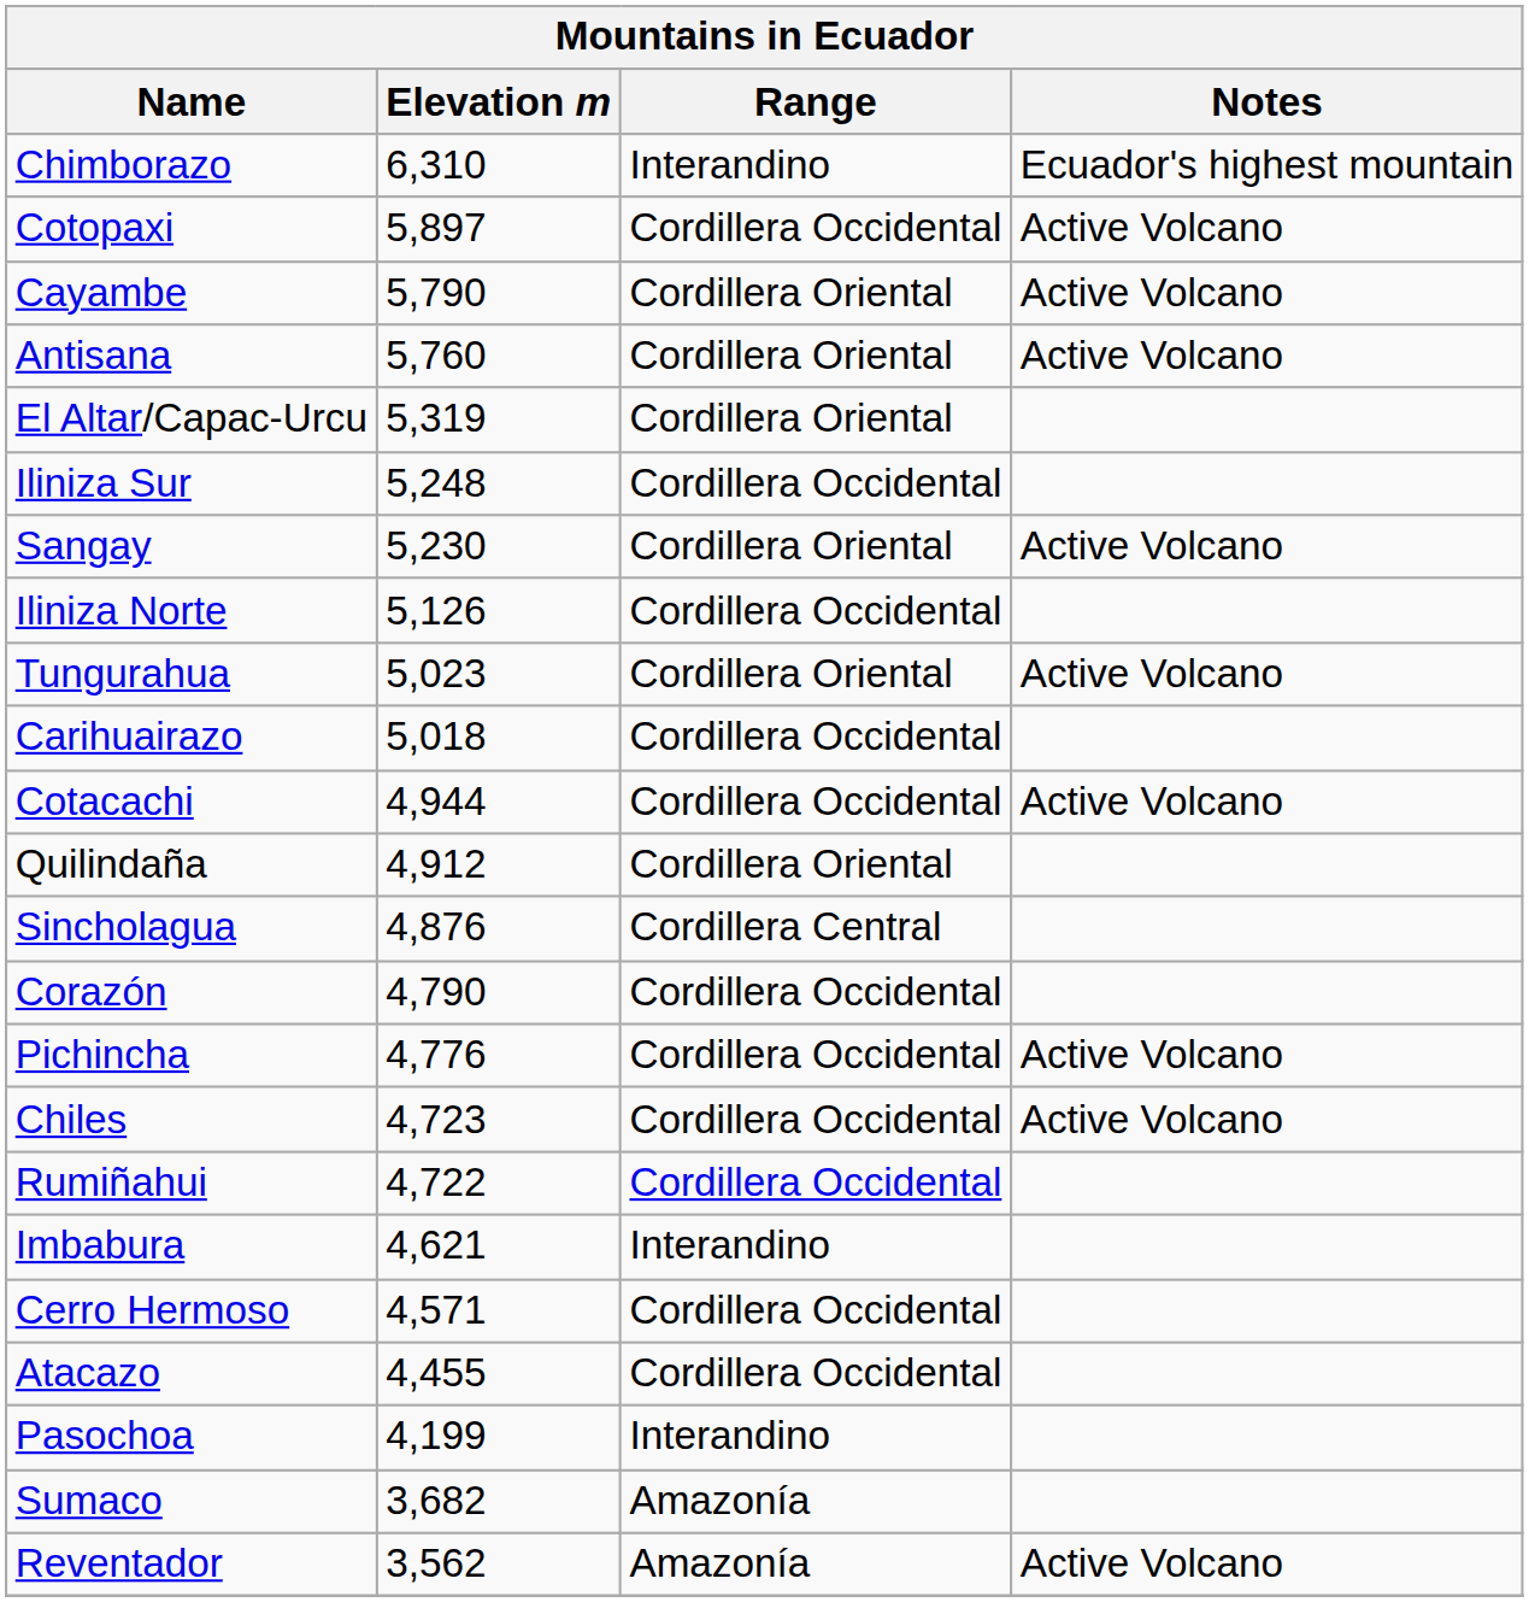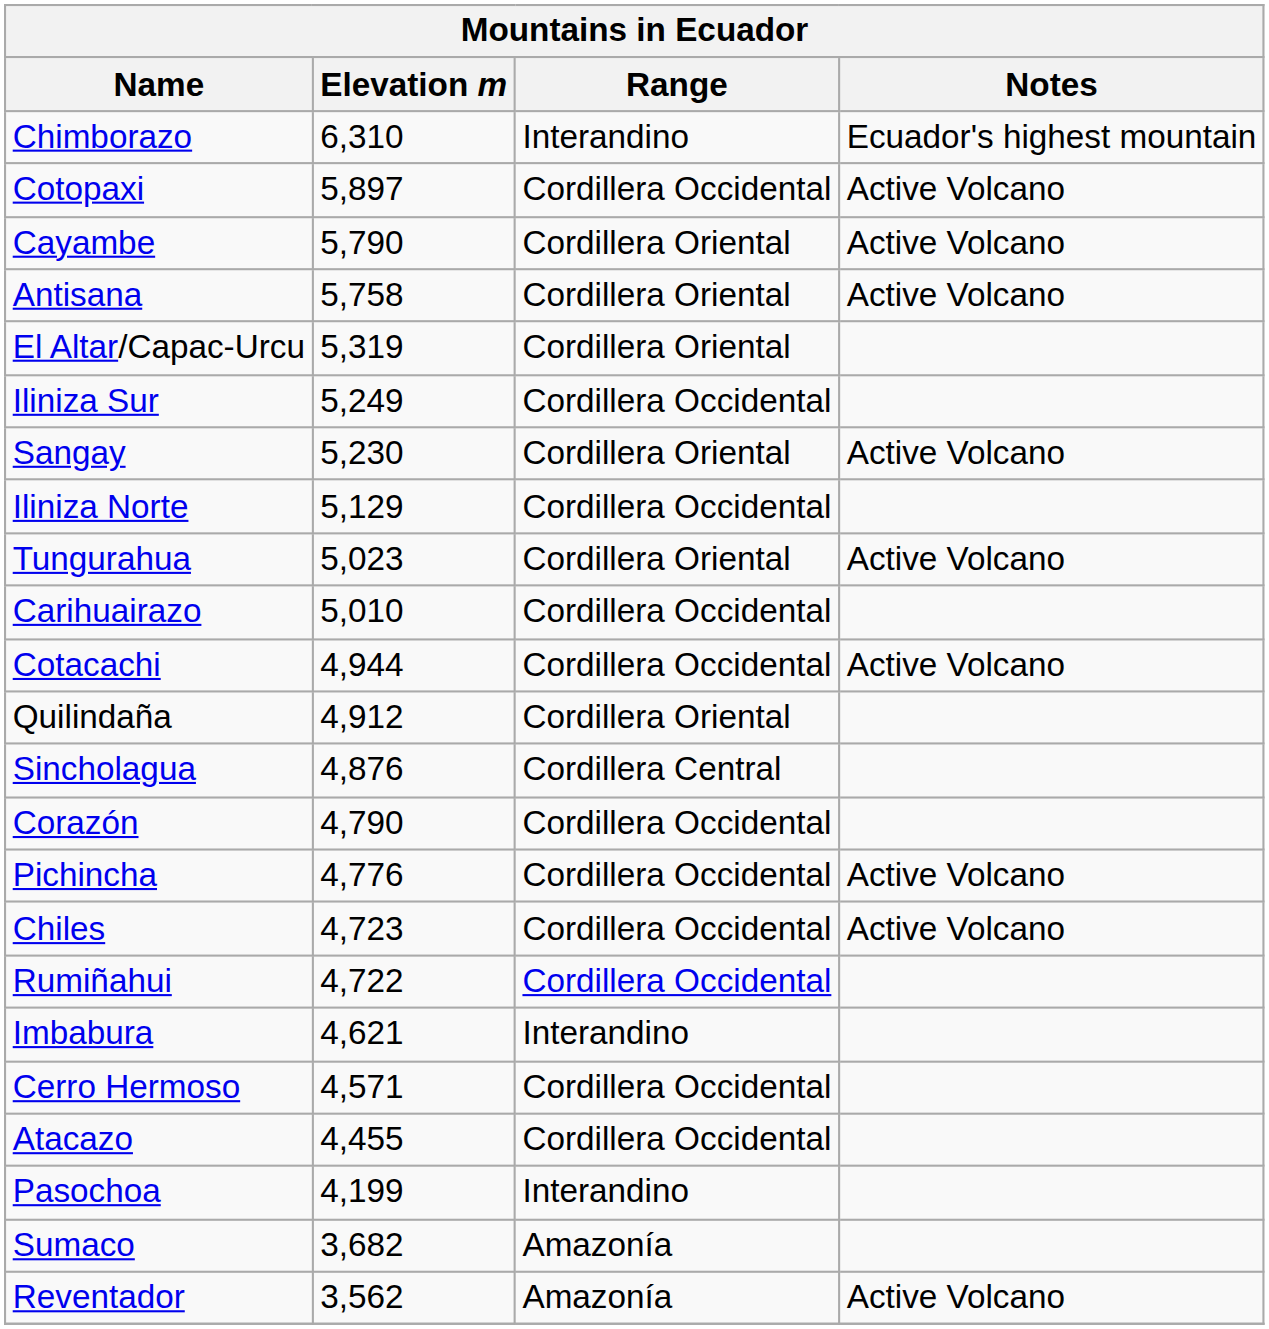Antisana | Elevation m: 5,760 -> 5,758
Iliniza Sur | Elevation m: 5,248 -> 5,249
Iliniza Norte | Elevation m: 5,126 -> 5,129
Carihuairazo | Elevation m: 5,018 -> 5,010
